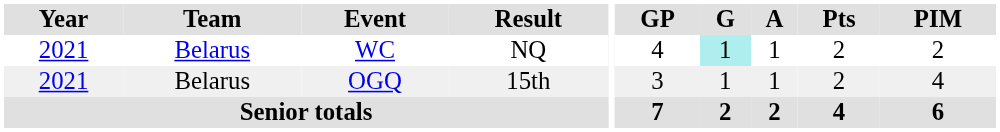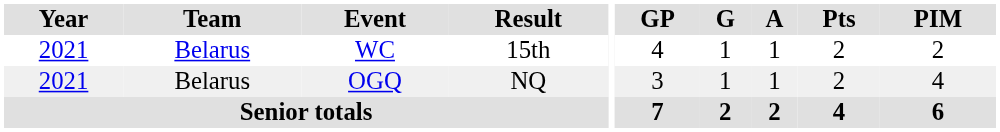WC | Result: NQ -> 15th
WC | G: paleturquoise background -> no background
OGQ | Result: 15th -> NQ
